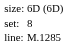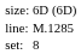rows swapped: set: <-> line:
